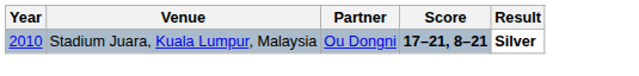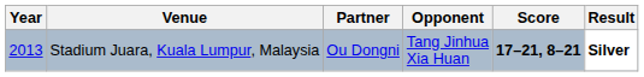+ column: Opponent | Tang Jinhua Xia Huan
Stadium Juara, Kuala Lumpur, Malaysia | Year: 2010 -> 2013
